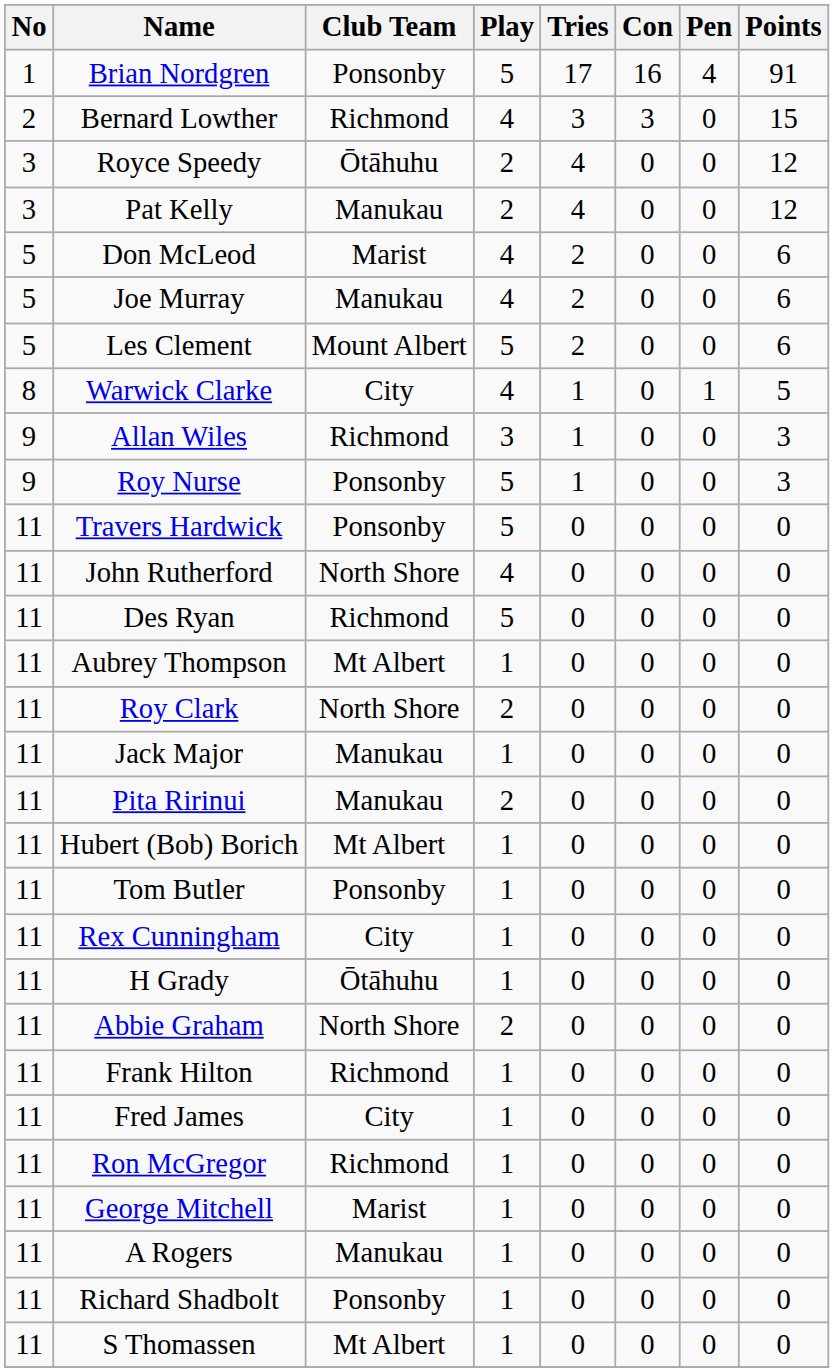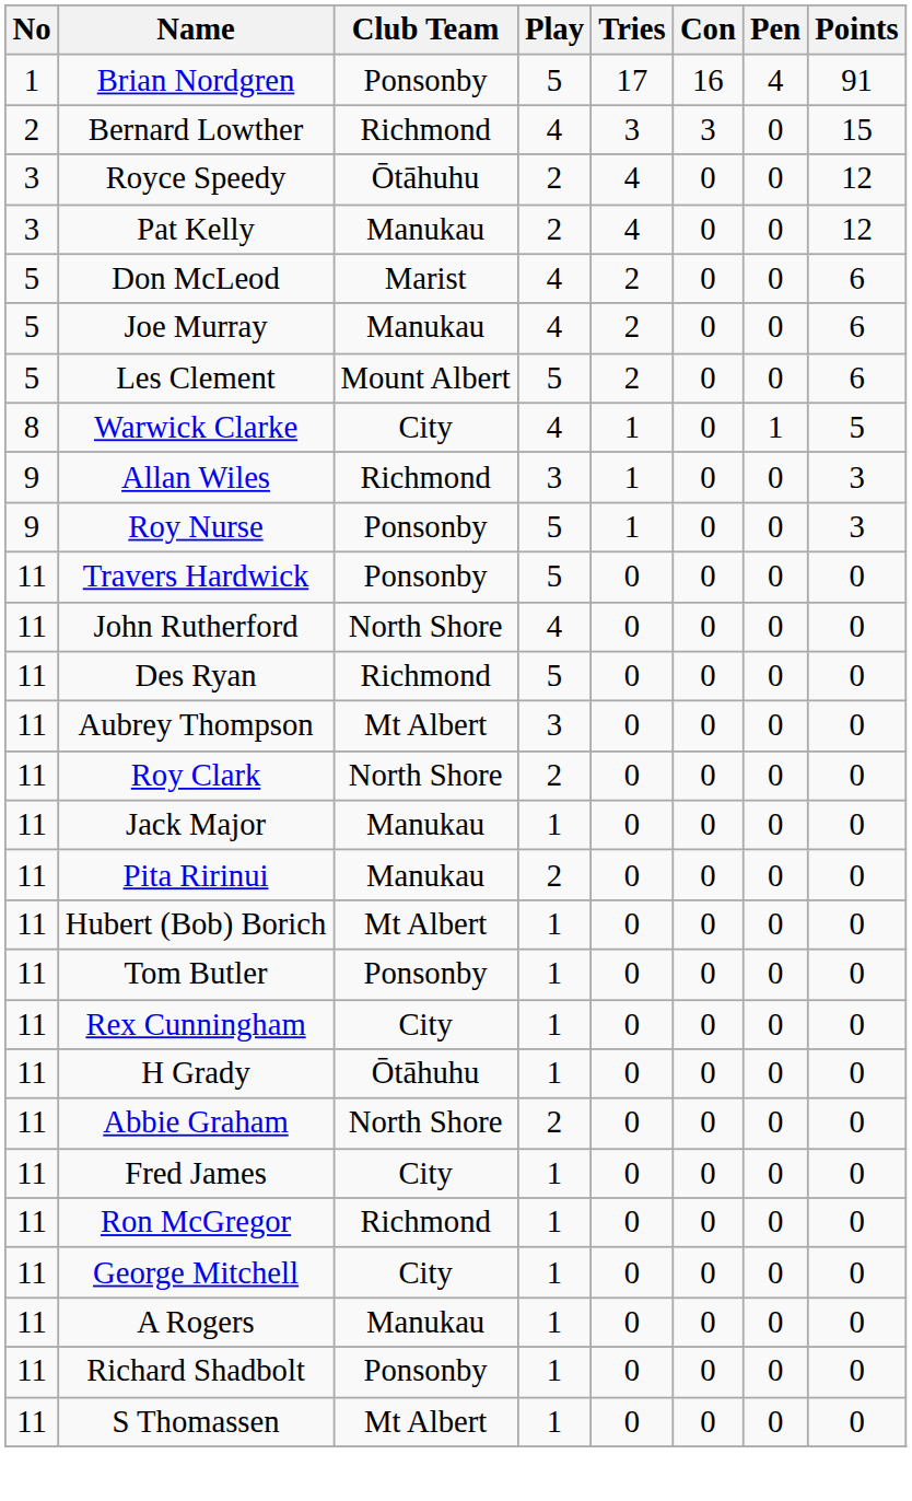Aubrey Thompson | Play: 1 -> 3
- row: 11 | Frank Hilton | Richmond | 1 | 0 | 0 | 0 | 0
George Mitchell | Club Team: Marist -> City
